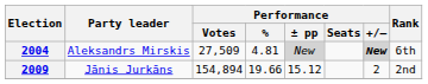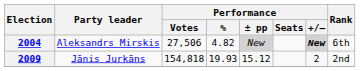2004 | Performance / Votes: 27,509 -> 27,506
2004 | Performance / %: 4.81 -> 4.82
2009 | Performance / Votes: 154,894 -> 154,818
2009 | Performance / %: 19.66 -> 19.93
